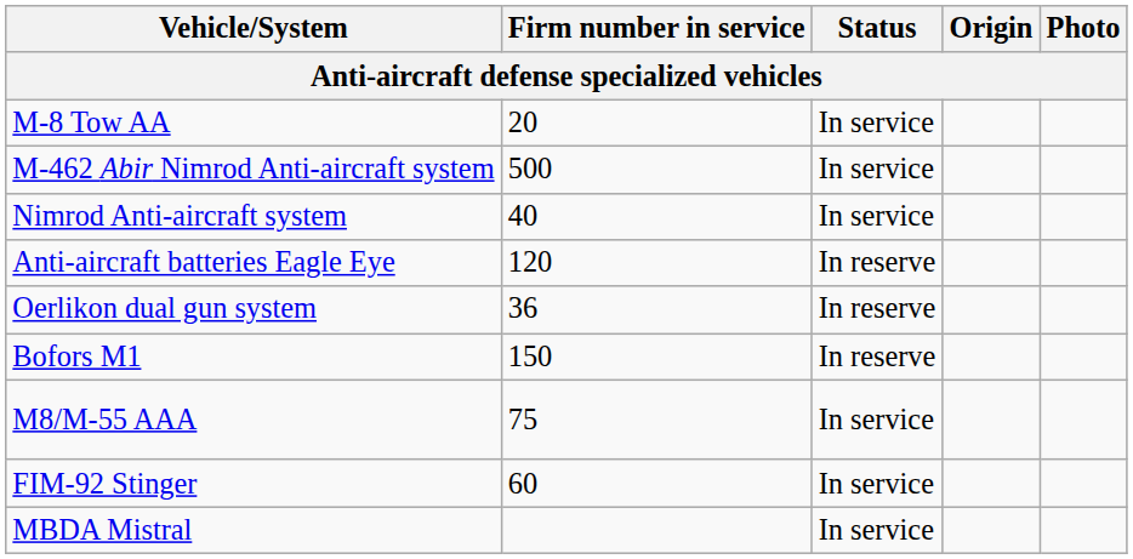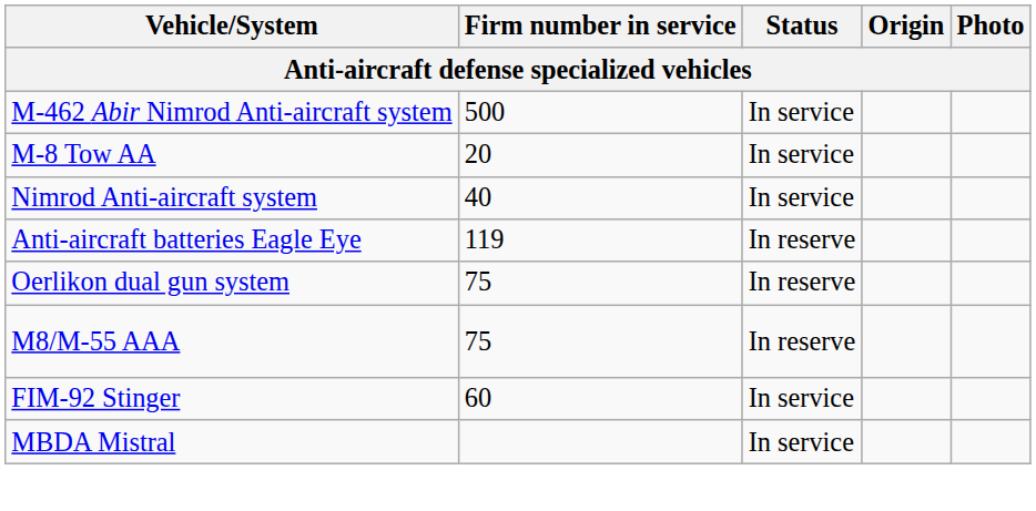rows swapped: M-8 Tow AA <-> M-462 Abir Nimrod Anti-aircraft system
Anti-aircraft batteries Eagle Eye | Firm number in service: 120 -> 119
Oerlikon dual gun system | Firm number in service: 36 -> 75
- row: Bofors M1 | 150 | In reserve
M8/M-55 AAA | Status: In service -> In reserve
